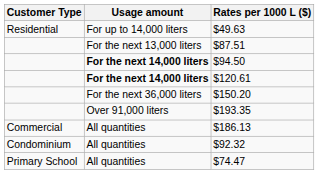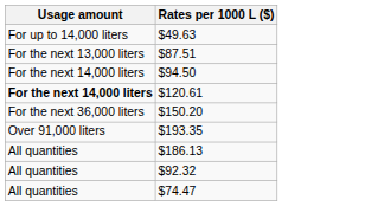- column: Customer Type | Residential | Commercial | Condominium | Primary School
$94.50 | Usage amount: bold -> normal
